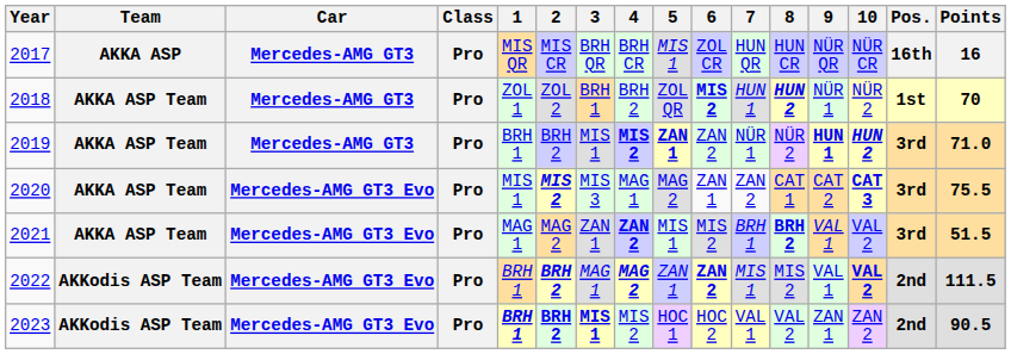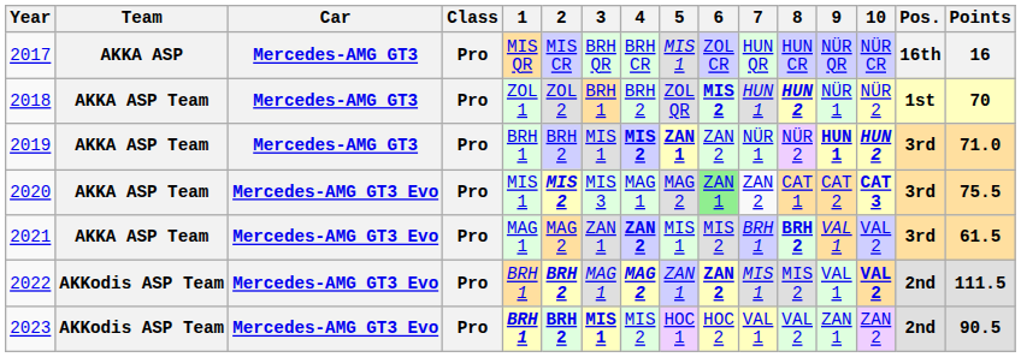2020 | 6: no background -> lightgreen background
2021 | Points: 51.5 -> 61.5
